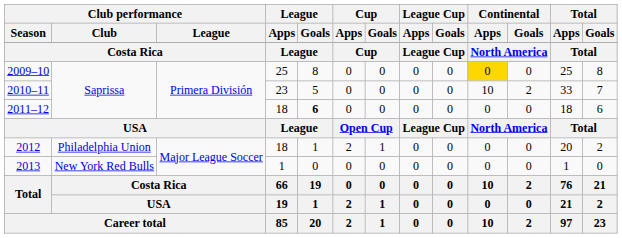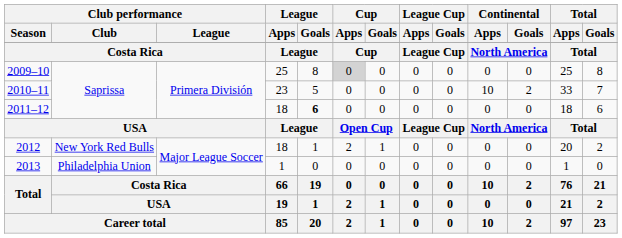2009–10 | Cup / Apps: no background -> lightgrey background
2009–10 | Continental / Apps: gold background -> no background
2012 | Club performance / Club: Philadelphia Union -> New York Red Bulls
2013 | Club performance / Club: New York Red Bulls -> Philadelphia Union
